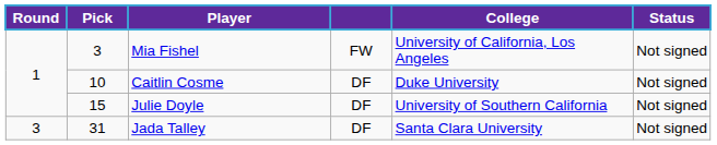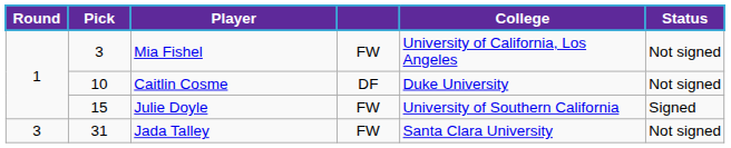Julie Doyle | column 4: DF -> FW
Julie Doyle | Status: Not signed -> Signed
Jada Talley | column 4: DF -> FW
